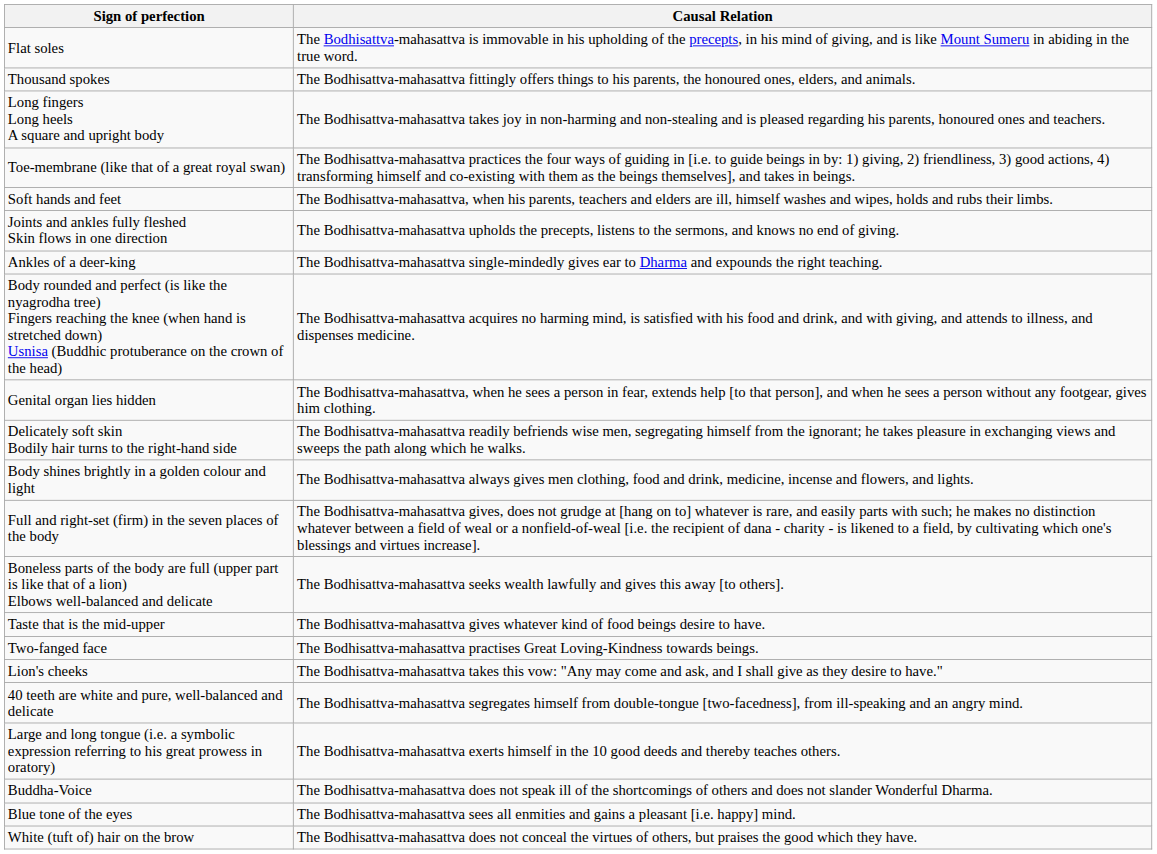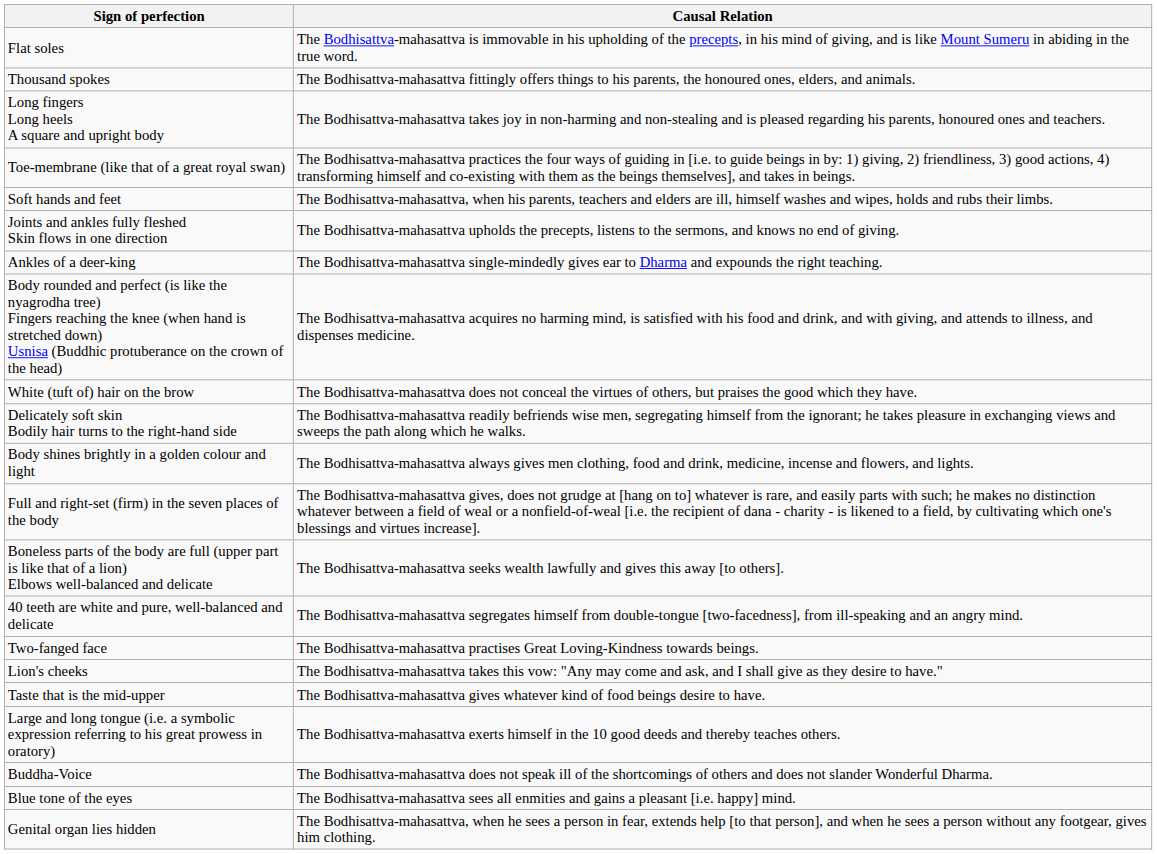rows swapped: Genital organ lies hidden <-> White (tuft of) hair on the brow
rows swapped: 40 teeth are white and pure, well-balanced and delicate <-> Taste that is the mid-upper
